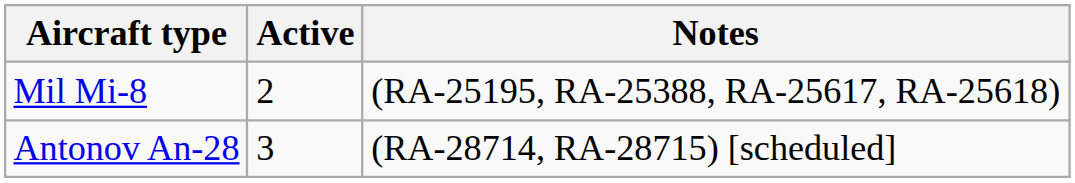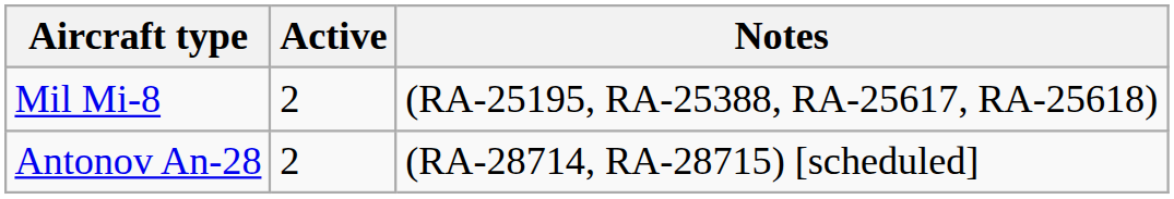Antonov An-28 | Active: 3 -> 2
